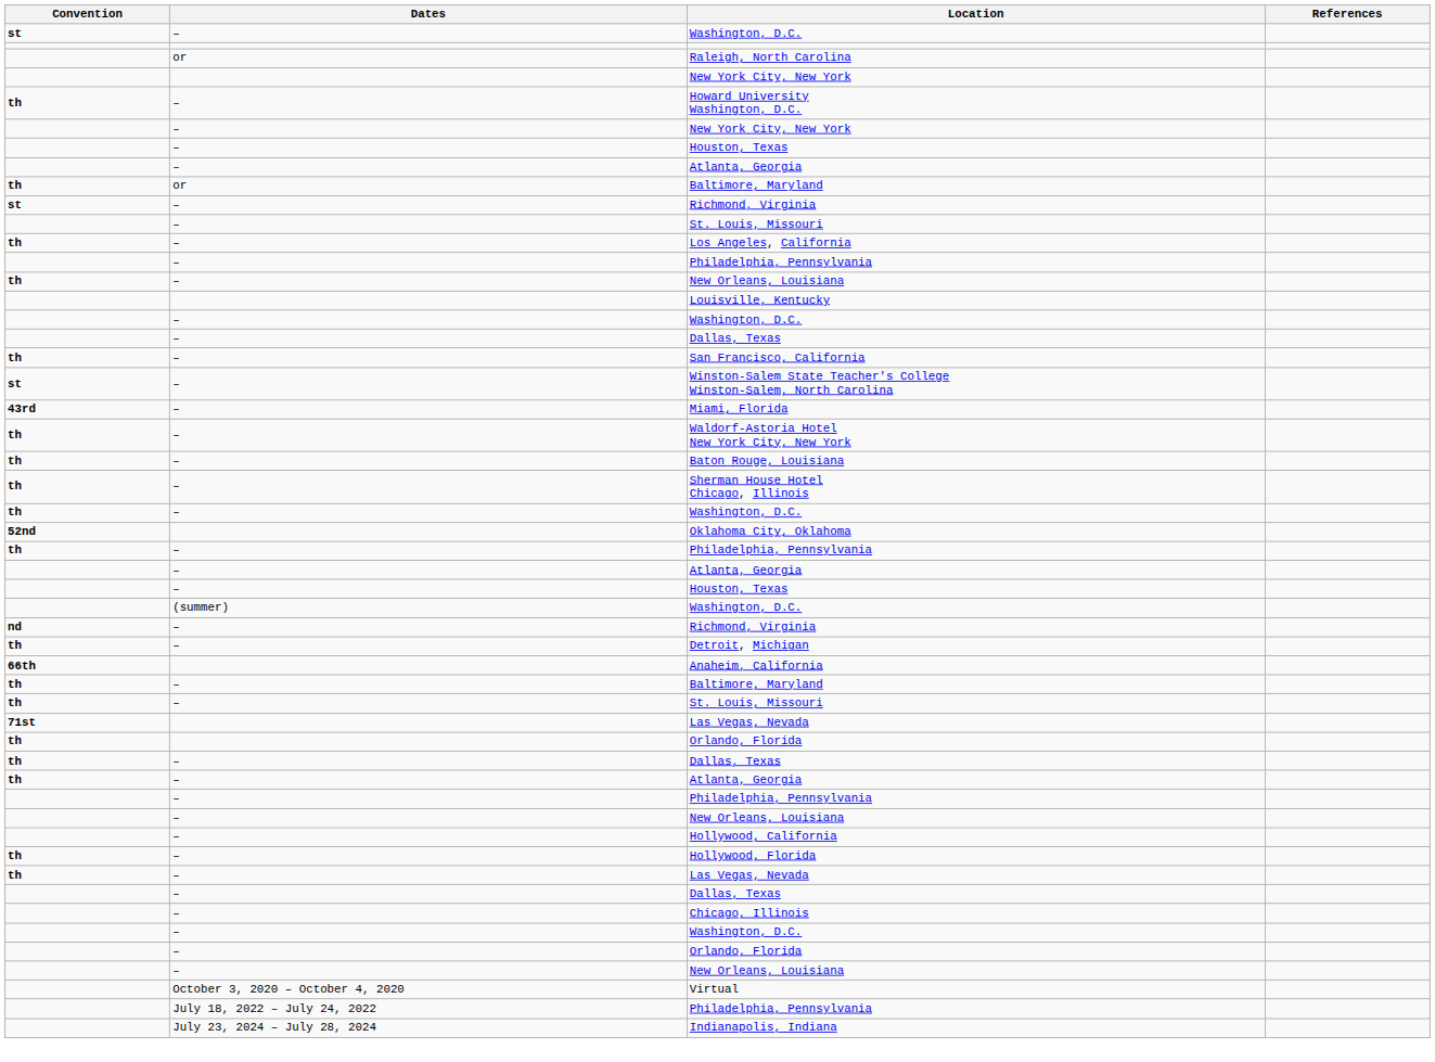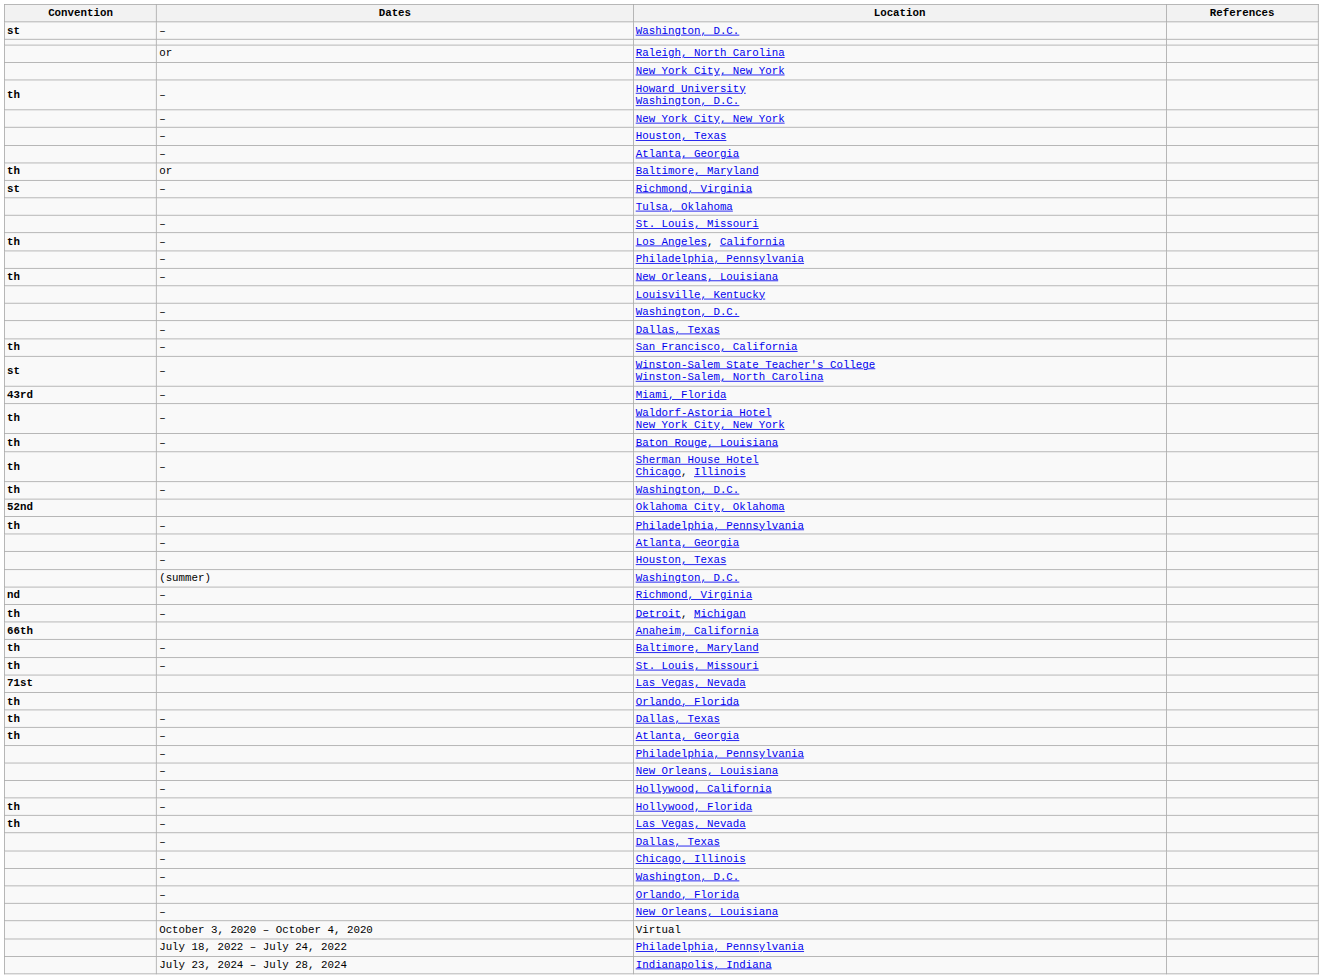+ row: Tulsa, Oklahoma
